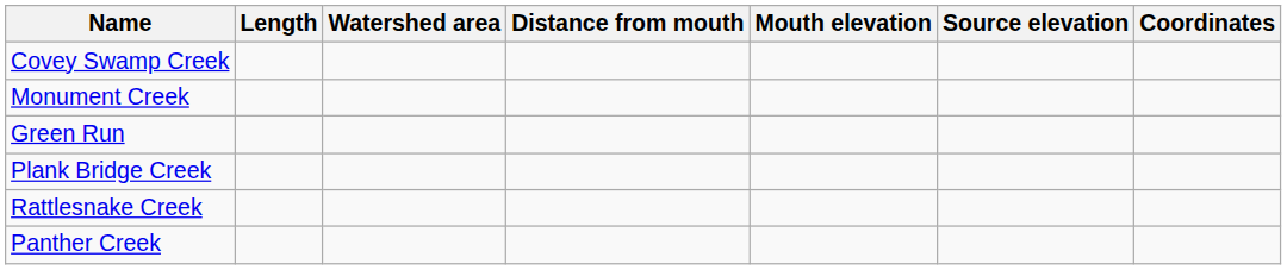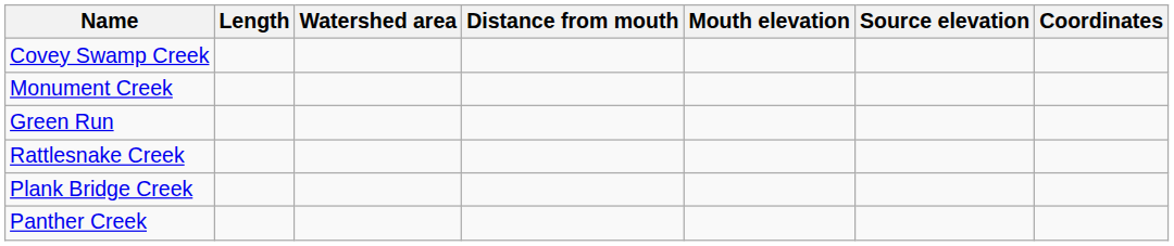rows swapped: Rattlesnake Creek <-> Plank Bridge Creek
